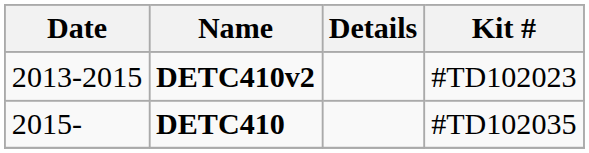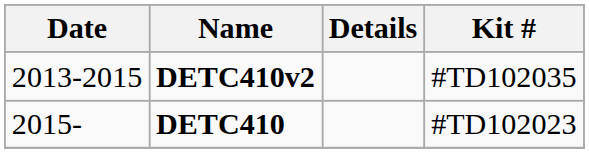DETC410v2 | Kit #: #TD102023 -> #TD102035
DETC410 | Kit #: #TD102035 -> #TD102023
